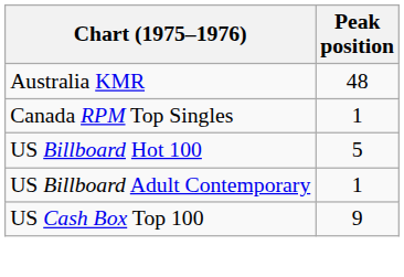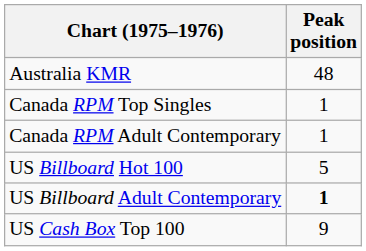+ row: Canada RPM Adult Contemporary | 1
US Billboard Adult Contemporary | Peak position: normal -> bold
